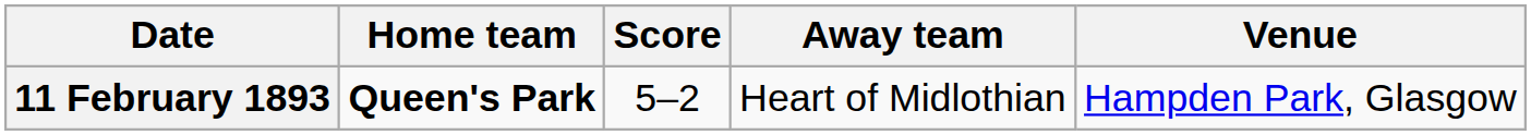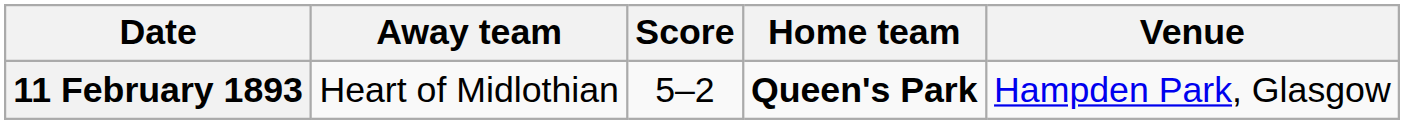columns swapped: Home team <-> Away team
